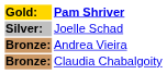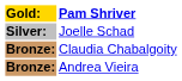rows swapped: Andrea Vieira <-> Claudia Chabalgoity
